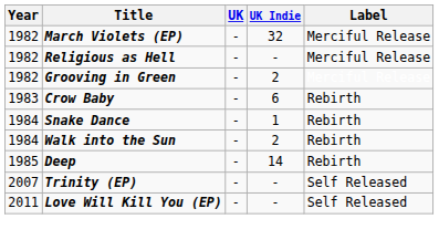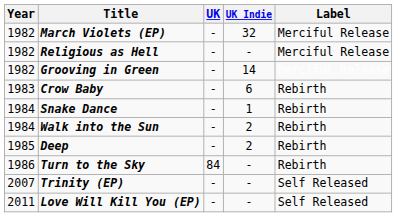Grooving in Green | UK Indie: 2 -> 14
Deep | UK Indie: 14 -> 2
+ row: 1986 | Turn to the Sky | 84 | - | Rebirth
